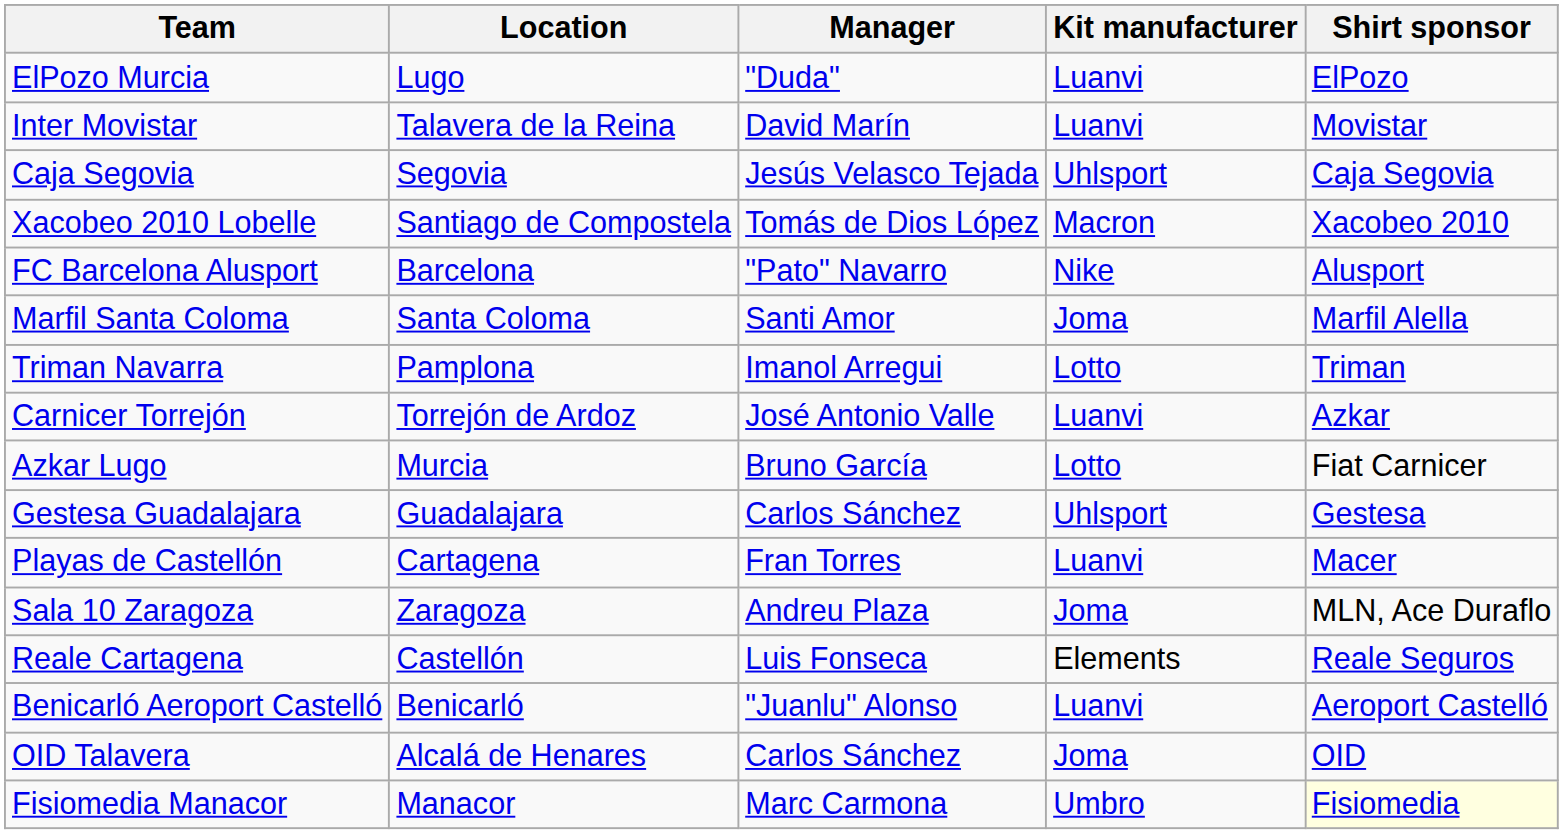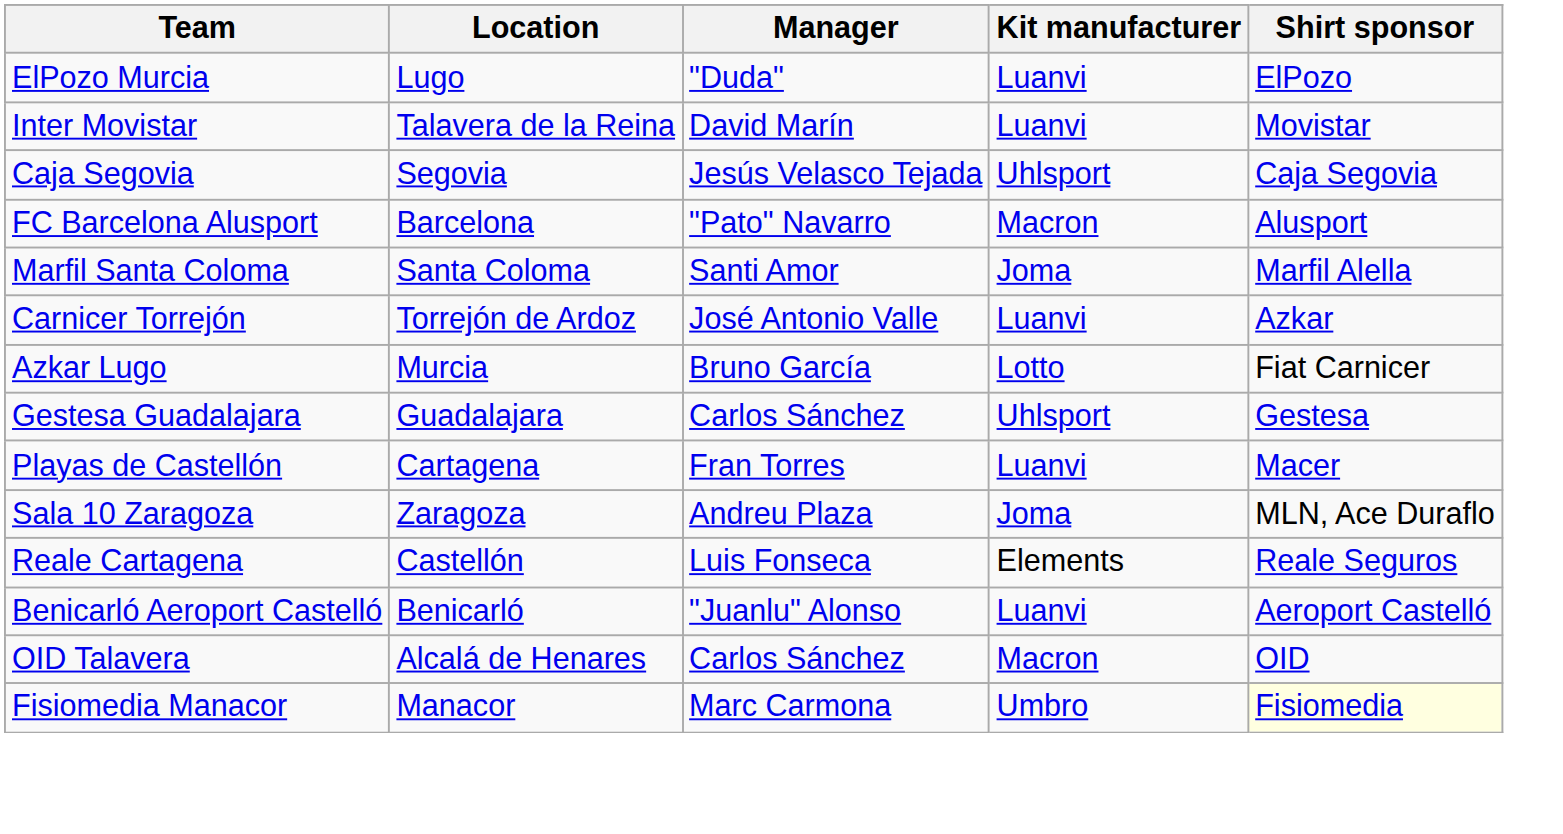- row: Xacobeo 2010 Lobelle | Santiago de Compostela | Tomás de Dios López | Macron | Xacobeo 2010
FC Barcelona Alusport | Kit manufacturer: Nike -> Macron
- row: Triman Navarra | Pamplona | Imanol Arregui | Lotto | Triman
OID Talavera | Kit manufacturer: Joma -> Macron
